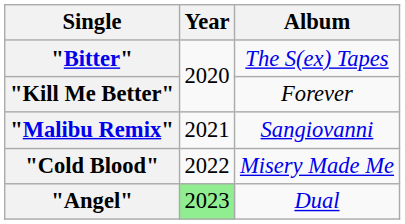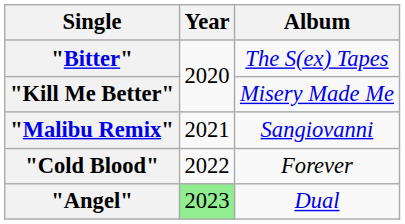"Kill Me Better" | Album: Forever -> Misery Made Me
"Cold Blood" | Album: Misery Made Me -> Forever
